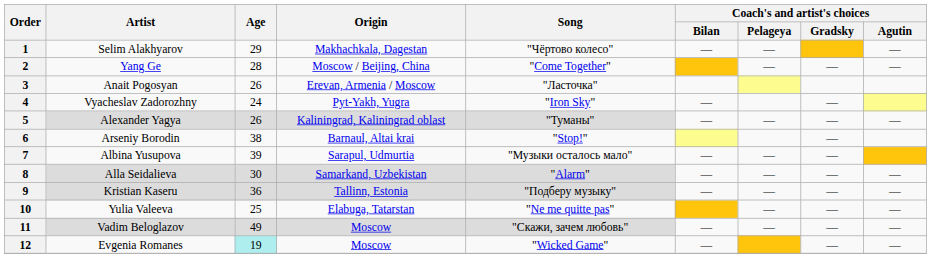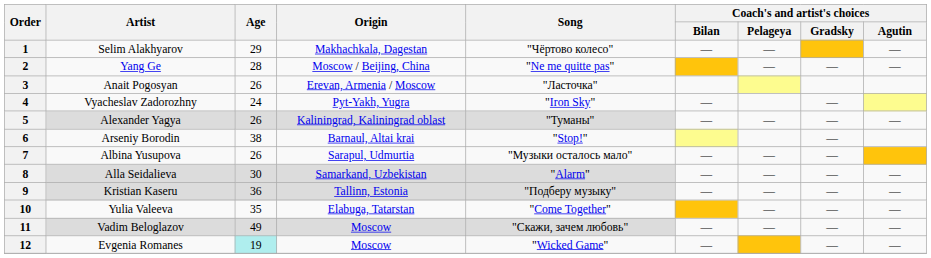2 | Song: "Come Together" -> "Ne me quitte pas"
7 | Age: 39 -> 26
10 | Age: 25 -> 35
10 | Song: "Ne me quitte pas" -> "Come Together"
